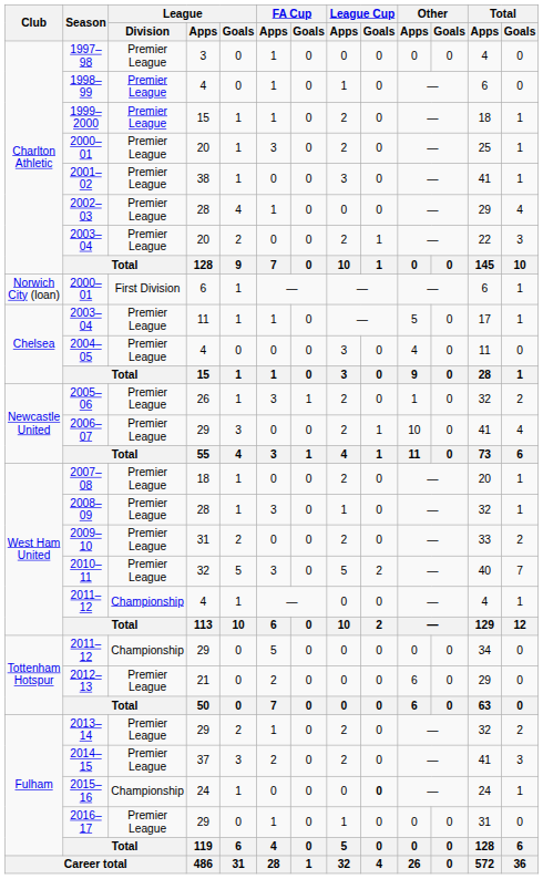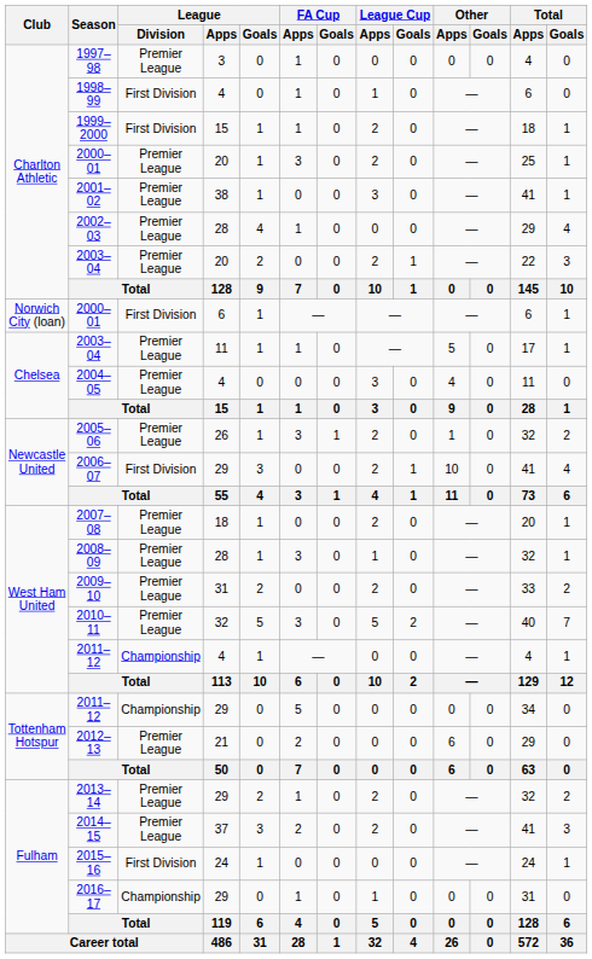1998–99 | League / Division: Premier League -> First Division
1999–2000 | League / Division: Premier League -> First Division
2006–07 | League / Division: Premier League -> First Division
2015–16 | League / Division: Championship -> First Division
2015–16 | League Cup / Goals: bold -> normal
2016–17 | League / Division: Premier League -> Championship
